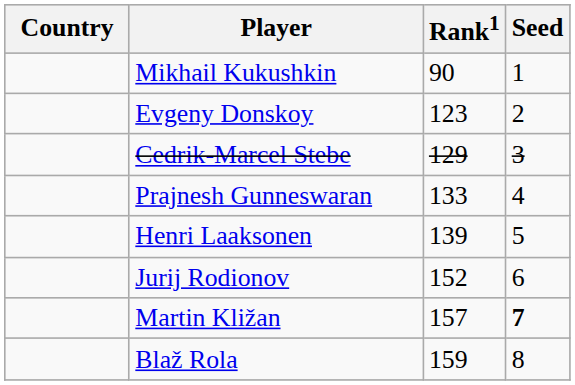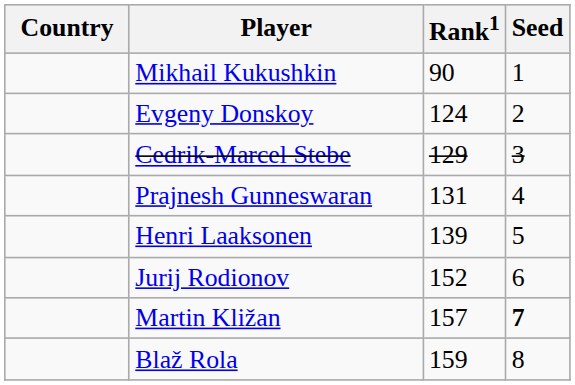Evgeny Donskoy | Rank1: 123 -> 124
Prajnesh Gunneswaran | Rank1: 133 -> 131
